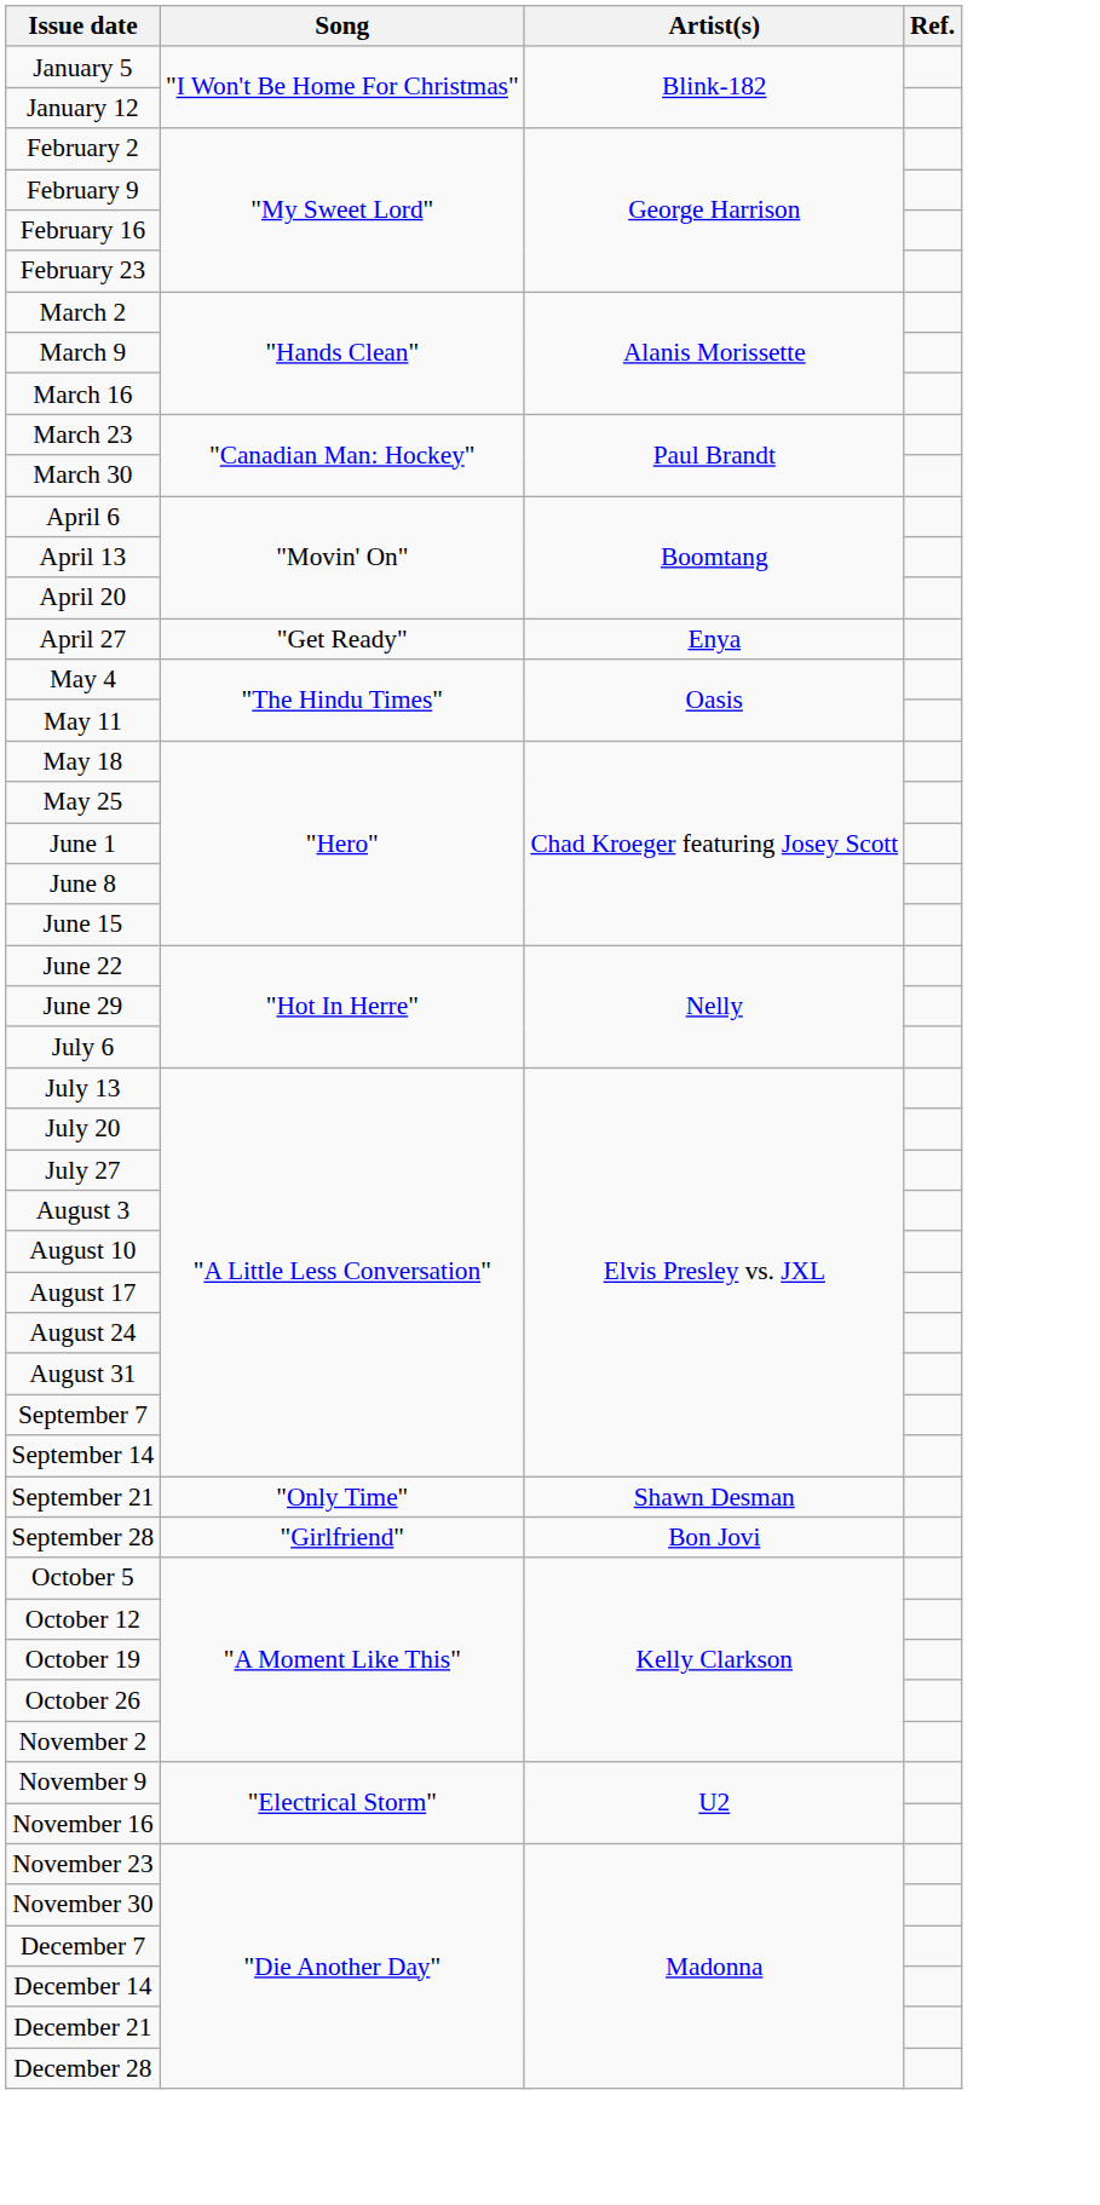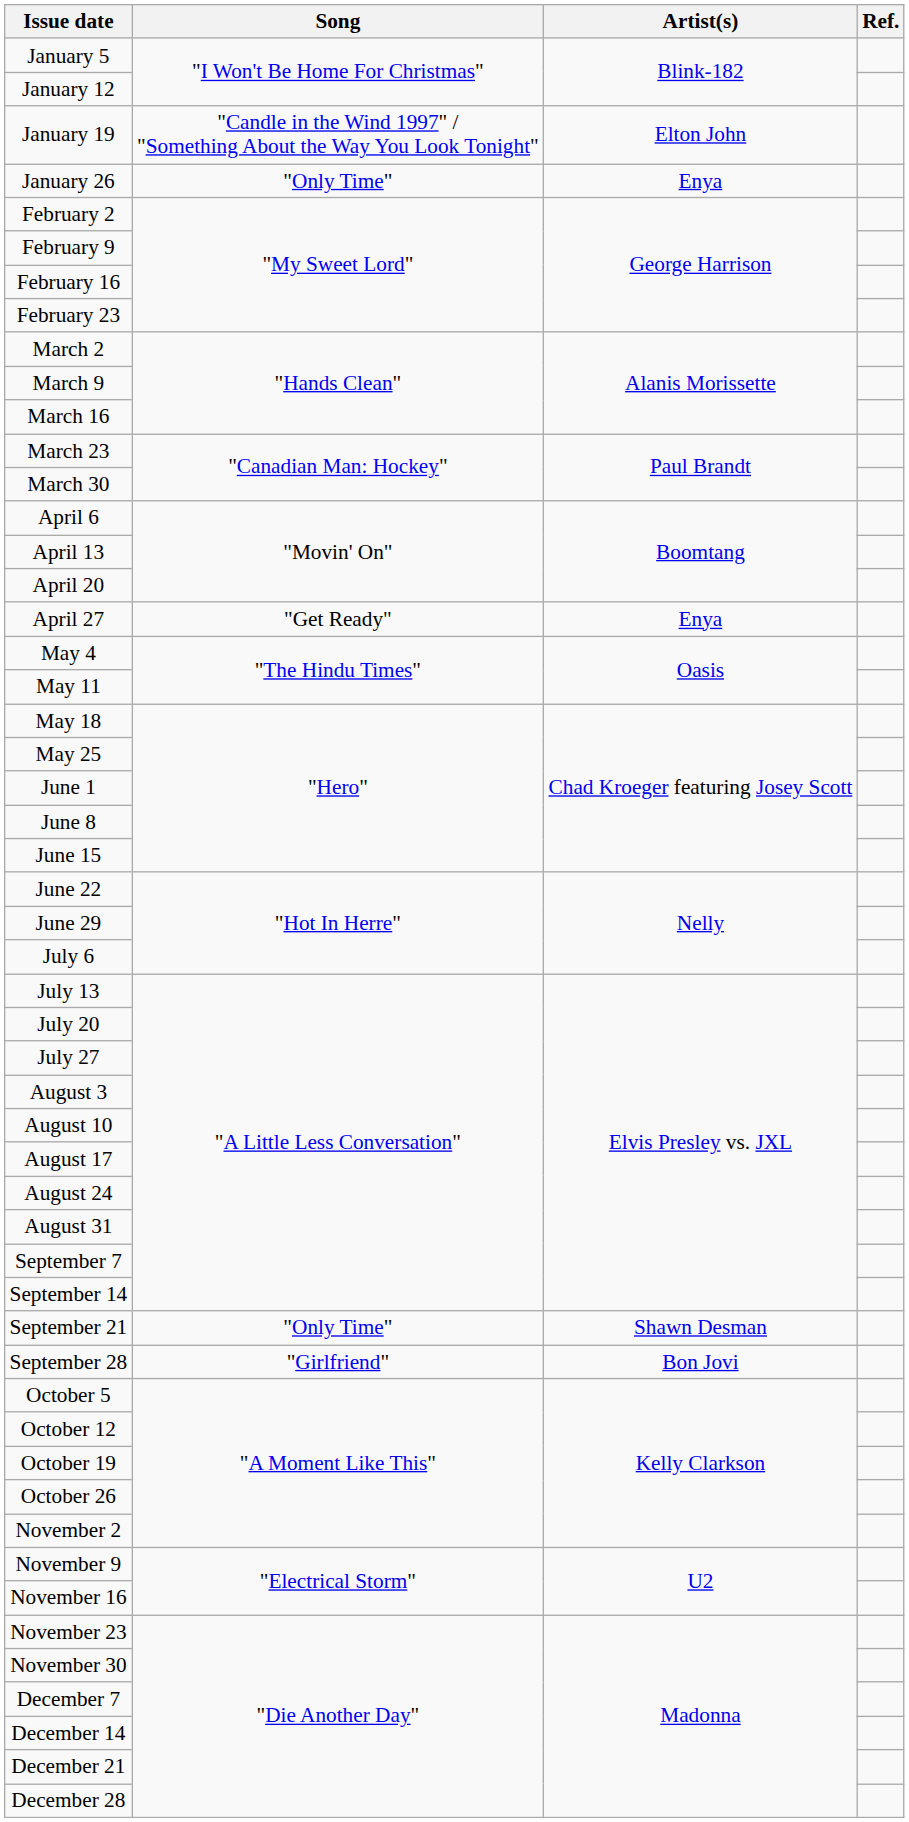+ row: January 19 | "Candle in the Wind 1997" / "Something About the Way You Look Tonight" | Elton John
+ row: January 26 | "Only Time" | Enya
